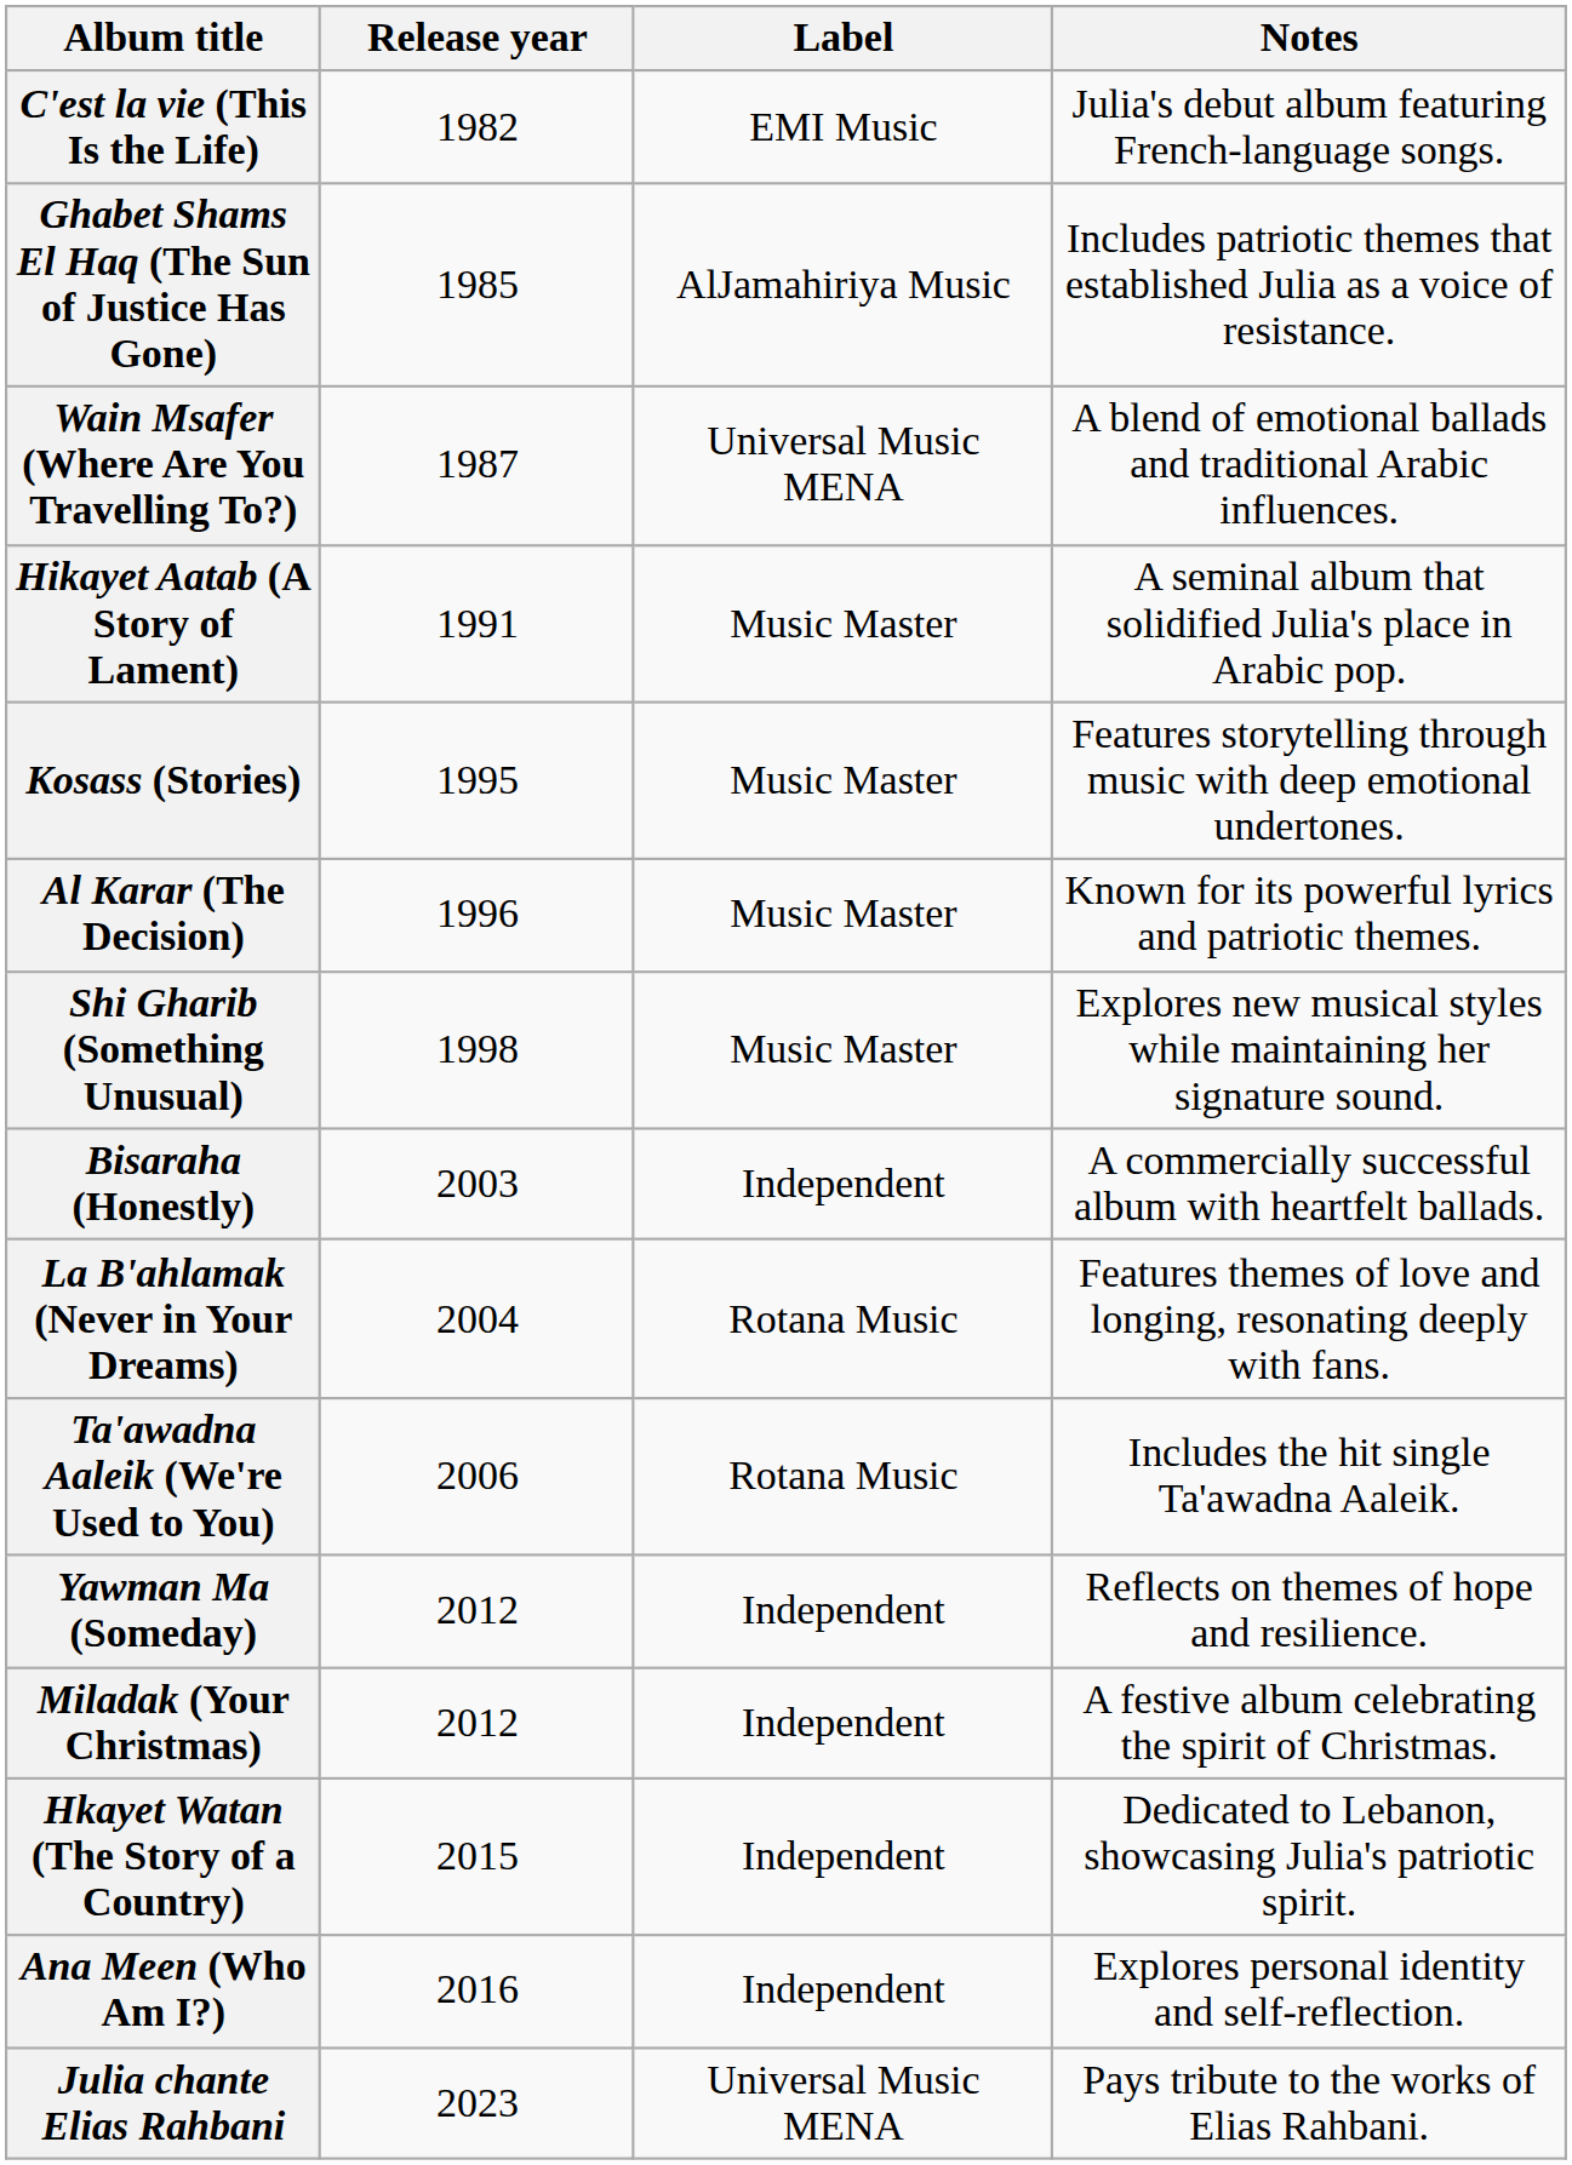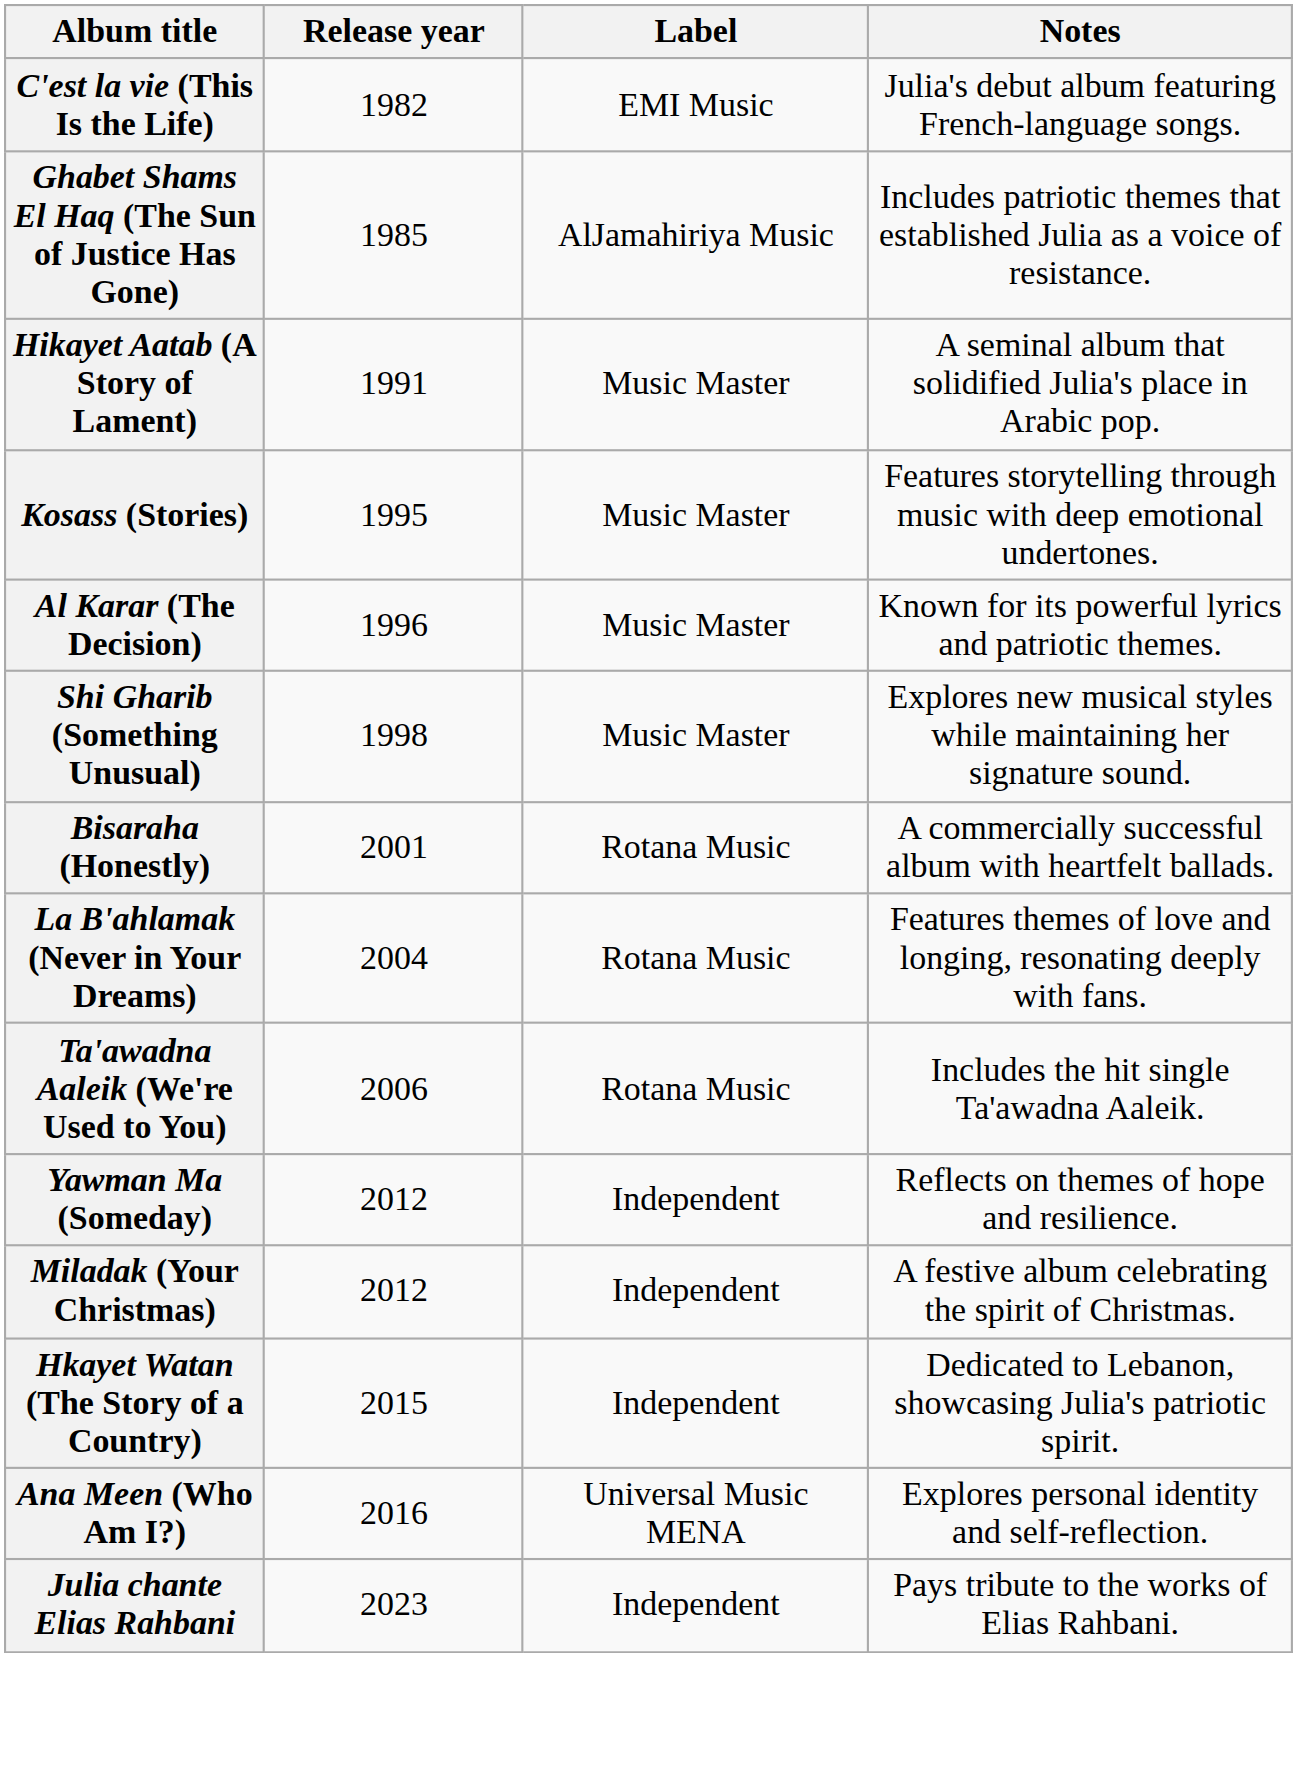- row: Wain Msafer (Where Are You Travelling To?) | 1987 | Universal Music MENA | A blend of emotional ballads and traditional Arabic influences.
Bisaraha (Honestly) | Release year: 2003 -> 2001
Bisaraha (Honestly) | Label: Independent -> Rotana Music
Ana Meen (Who Am I?) | Label: Independent -> Universal Music MENA
Julia chante Elias Rahbani | Label: Universal Music MENA -> Independent
